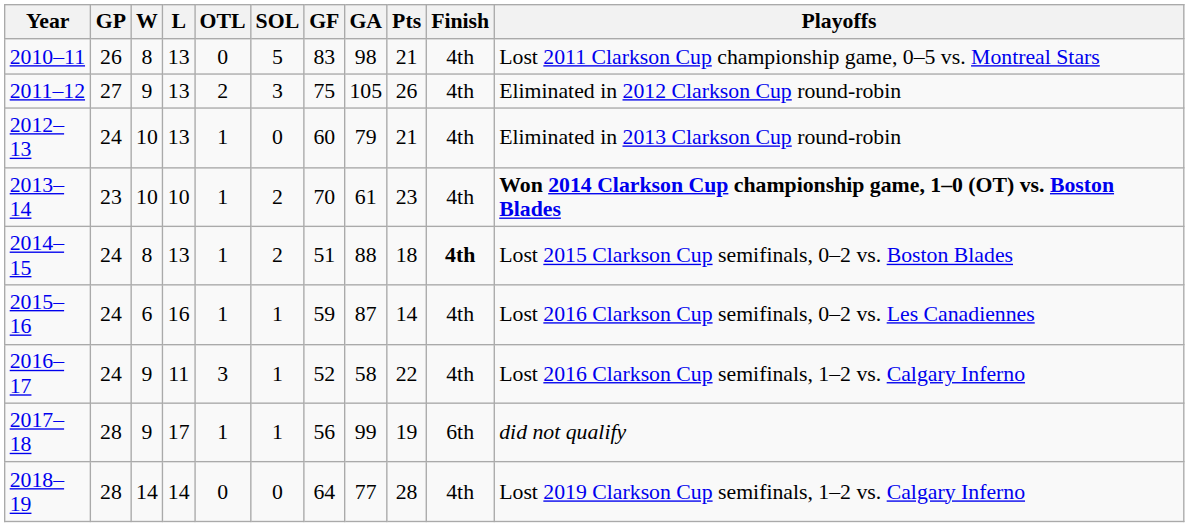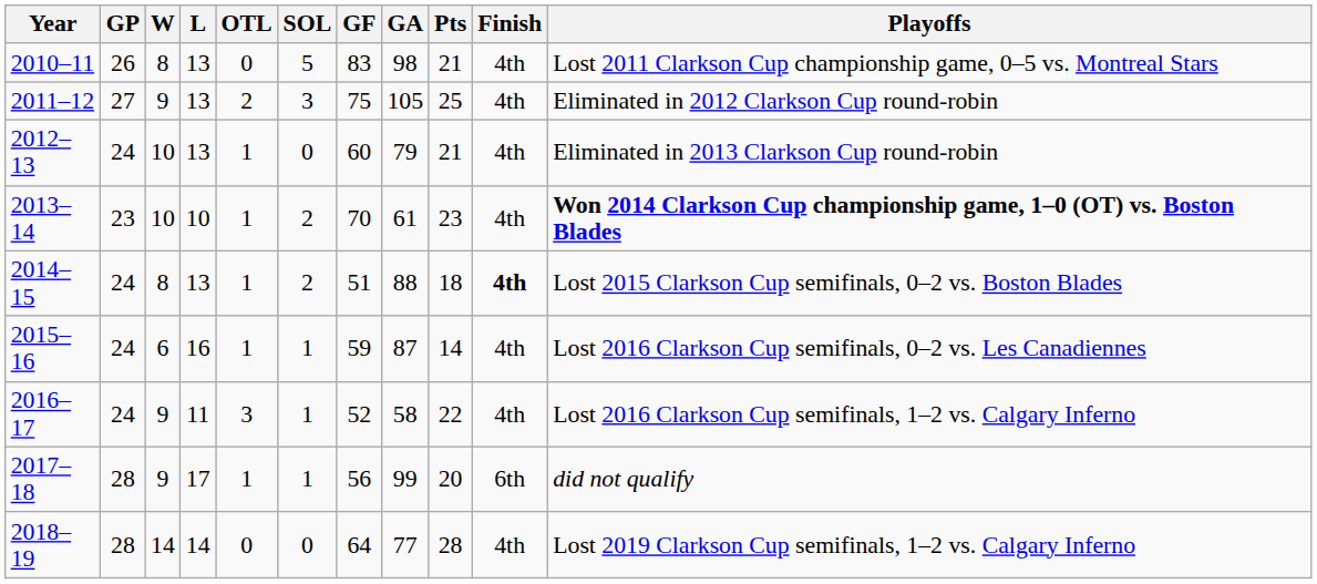2011–12 | Pts: 26 -> 25
2017–18 | Pts: 19 -> 20
